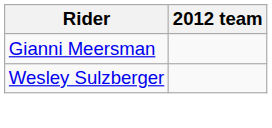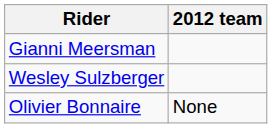+ row: Olivier Bonnaire | None
